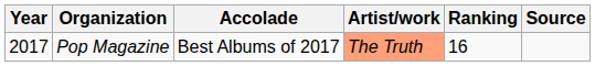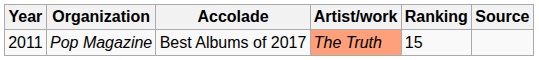Pop Magazine | Year: 2017 -> 2011
Pop Magazine | Ranking: 16 -> 15
